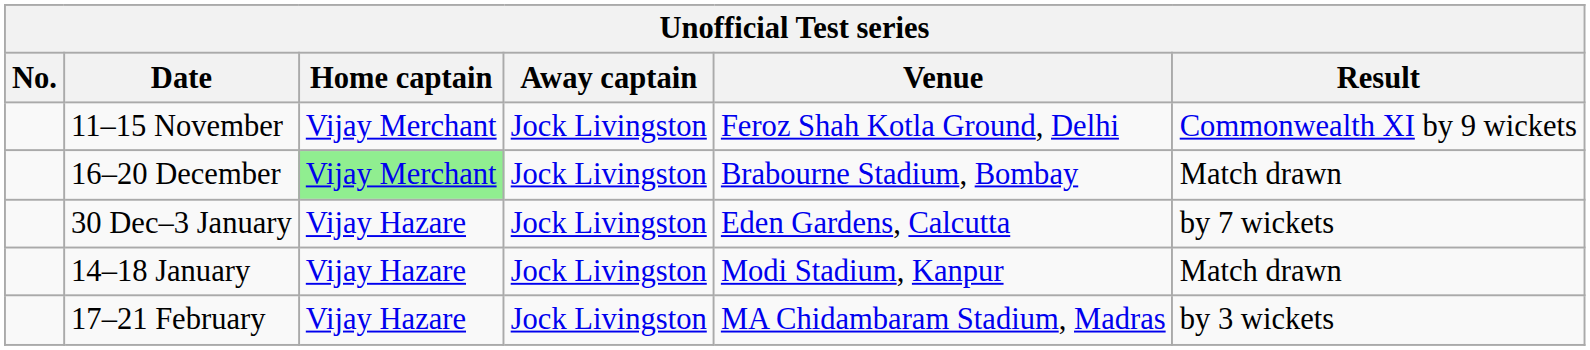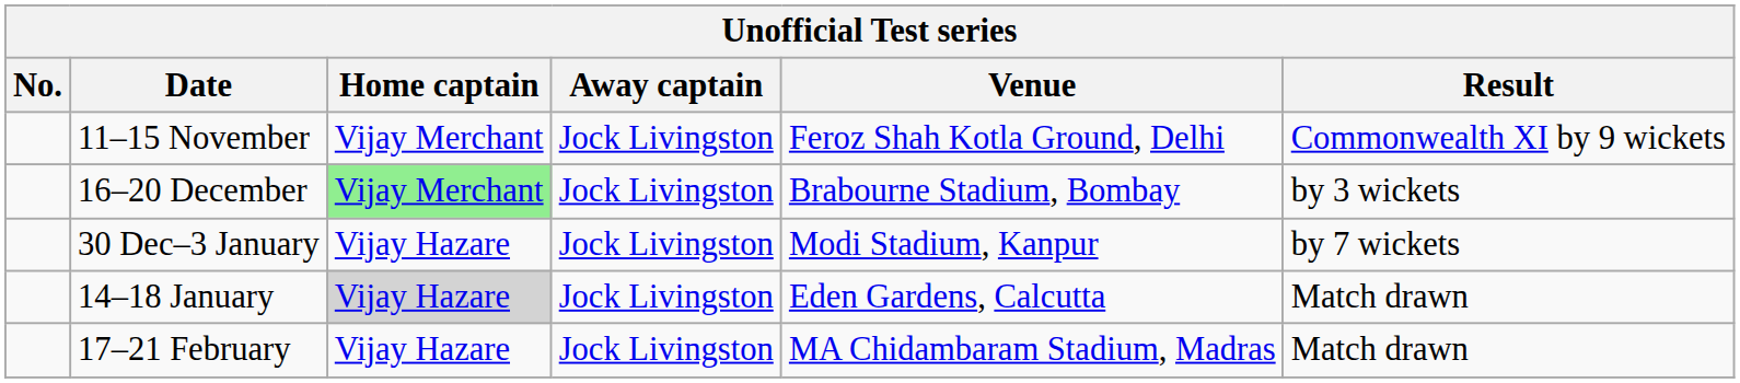16–20 December | Result: Match drawn -> by 3 wickets
30 Dec–3 January | Venue: Eden Gardens, Calcutta -> Modi Stadium, Kanpur
14–18 January | Home captain: no background -> lightgrey background
14–18 January | Venue: Modi Stadium, Kanpur -> Eden Gardens, Calcutta
17–21 February | Result: by 3 wickets -> Match drawn
